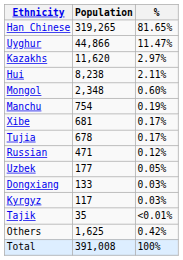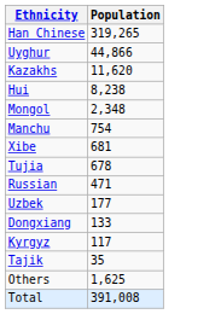- column: % | 81.65% | 11.47% | 2.97% | 2.11% | 0.60% | 0.19% | 0.17% | 0.17% | 0.12% | 0.05% | 0.03% | 0.03% | <0.01% | 0.42% | 100%
